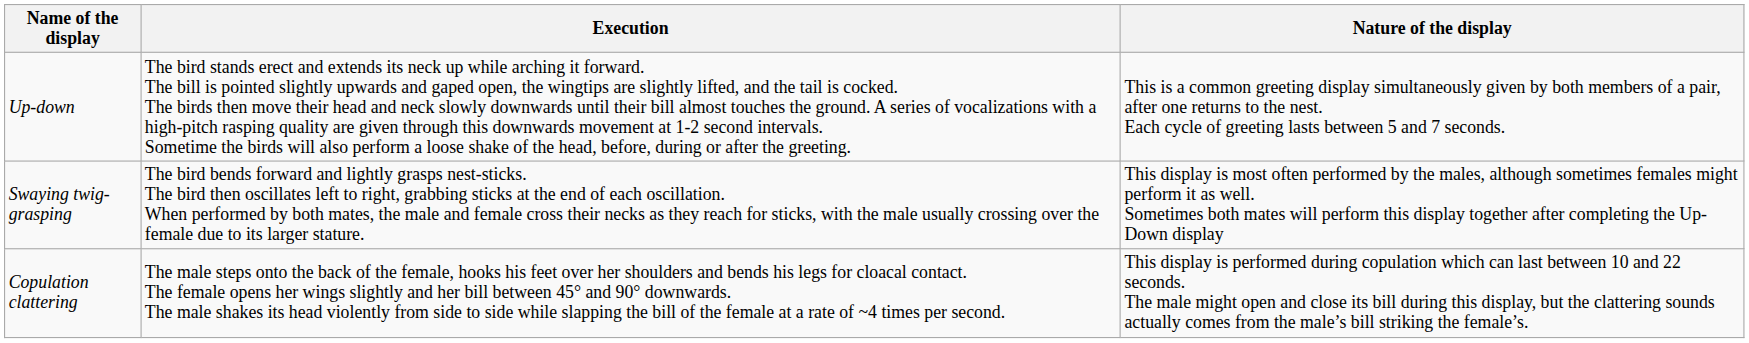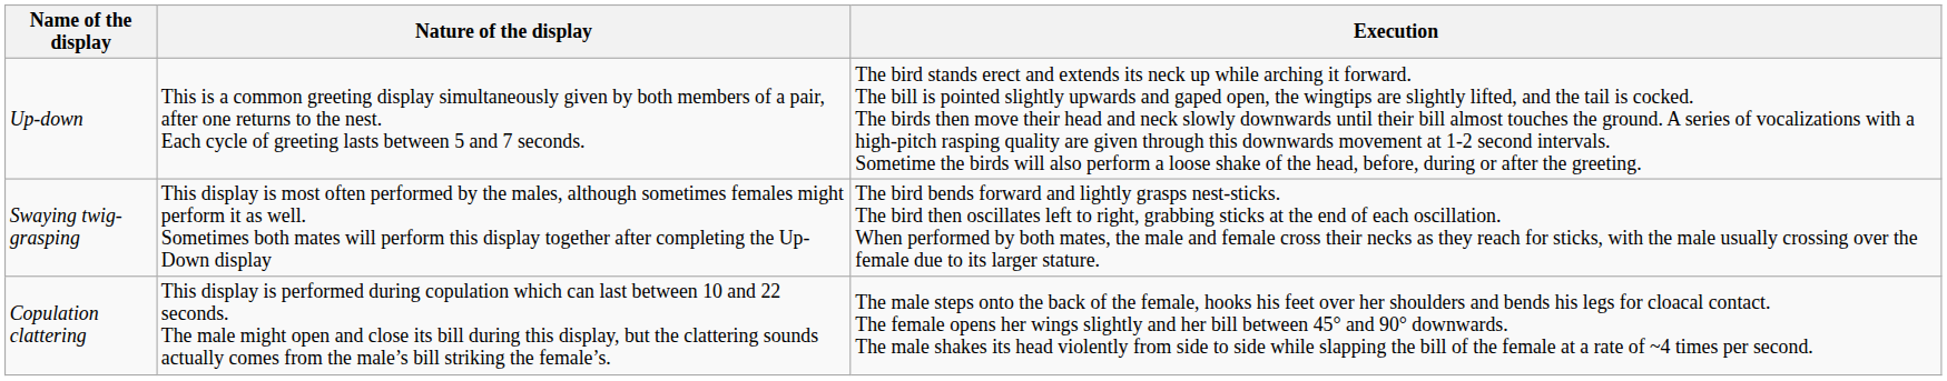columns swapped: Nature of the display <-> Execution
